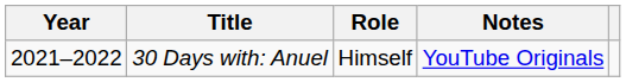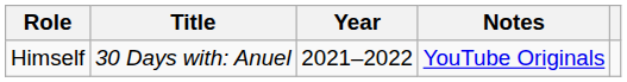columns swapped: Year <-> Role
